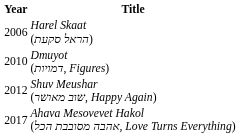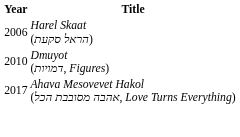- row: 2012 | Shuv Meushar (שוב מאושר, Happy Again)
